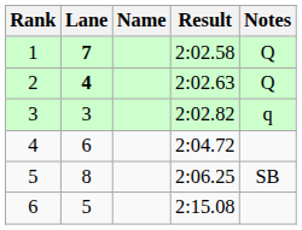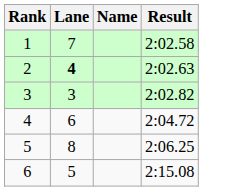- column: Notes | Q | Q | q | SB
1 | Lane: bold -> normal
